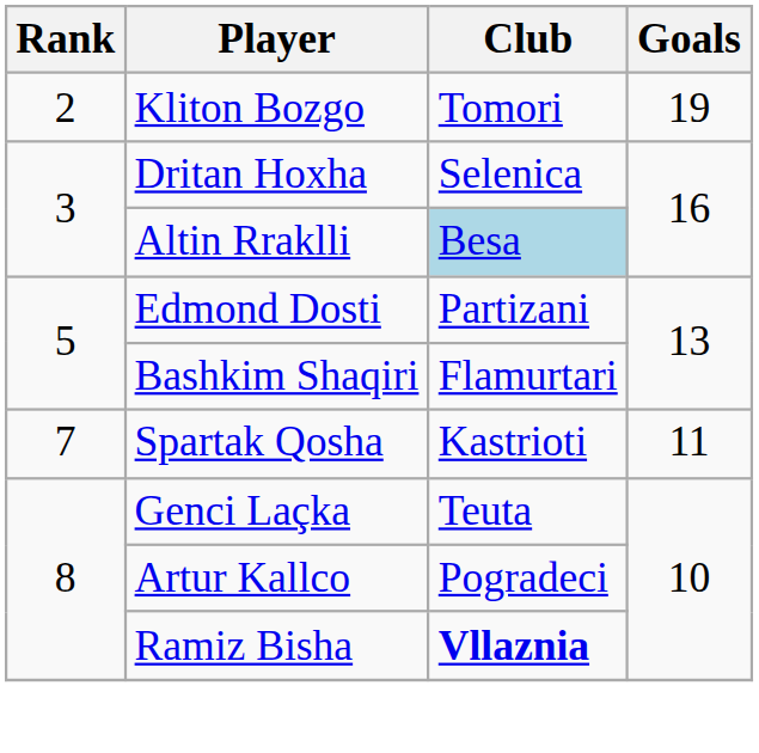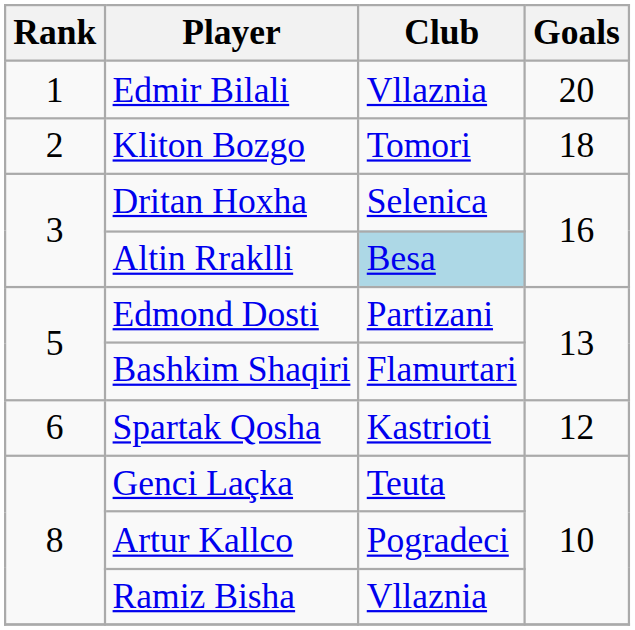+ row: 1 | Edmir Bilali | Vllaznia | 20
Kliton Bozgo | Goals: 19 -> 18
Spartak Qosha | Rank: 7 -> 6
Spartak Qosha | Goals: 11 -> 12
Ramiz Bisha | Club: bold -> normal
